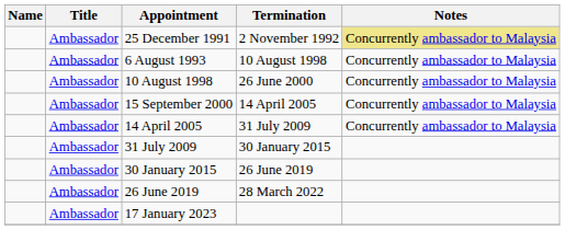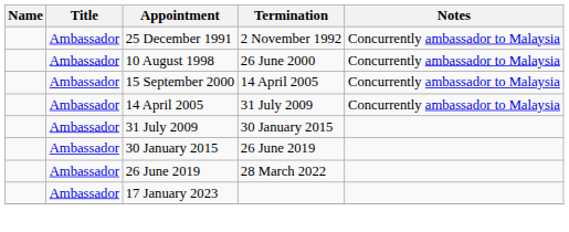25 December 1991 | Notes: khaki background -> no background
- row: Ambassador | 6 August 1993 | 10 August 1998 | Concurrently ambassador to Malaysia
